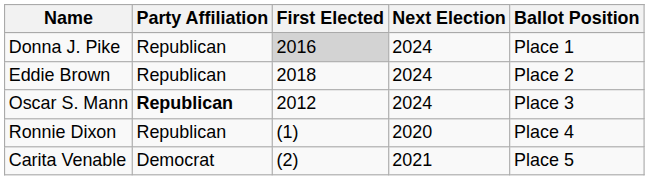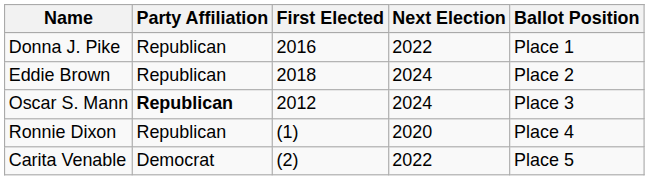Donna J. Pike | First Elected: lightgrey background -> no background
Donna J. Pike | Next Election: 2024 -> 2022
Carita Venable | Next Election: 2021 -> 2022
